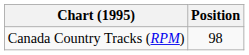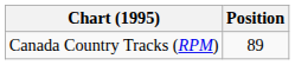Canada Country Tracks (RPM) | Position: 98 -> 89
